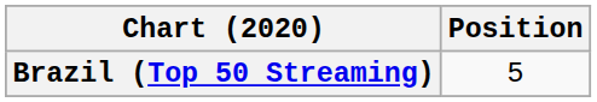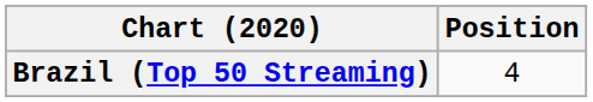Brazil (Top 50 Streaming) | Position: 5 -> 4
